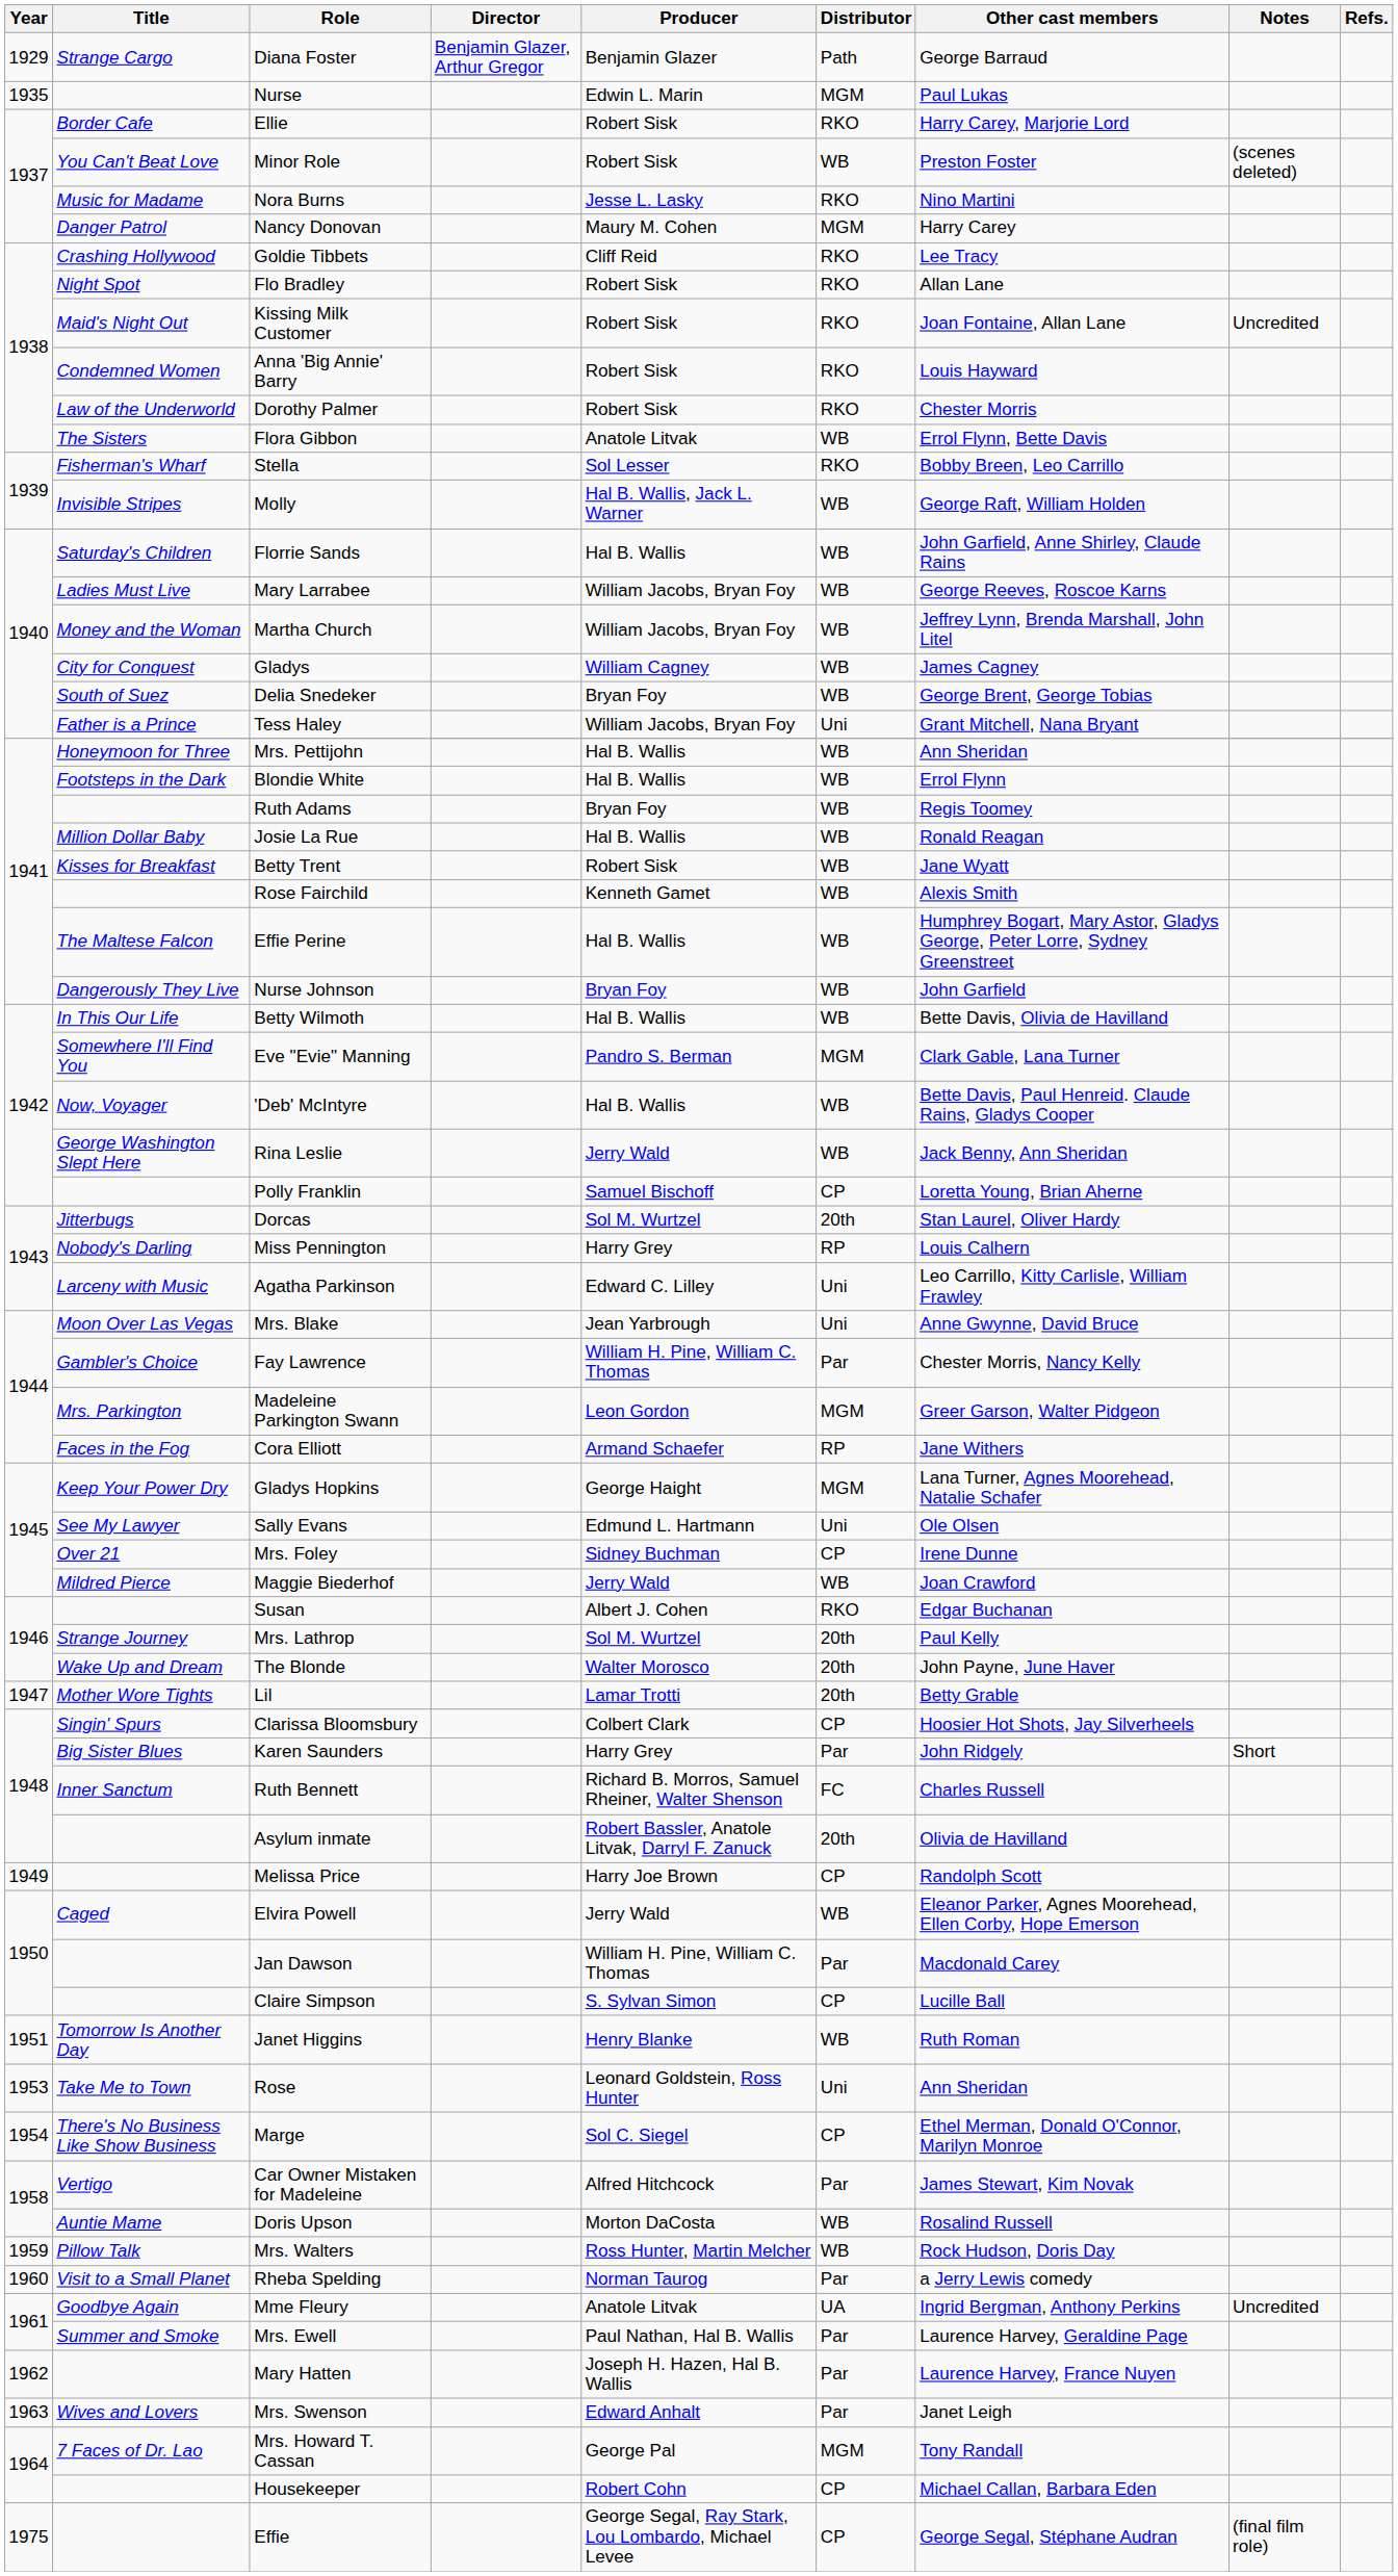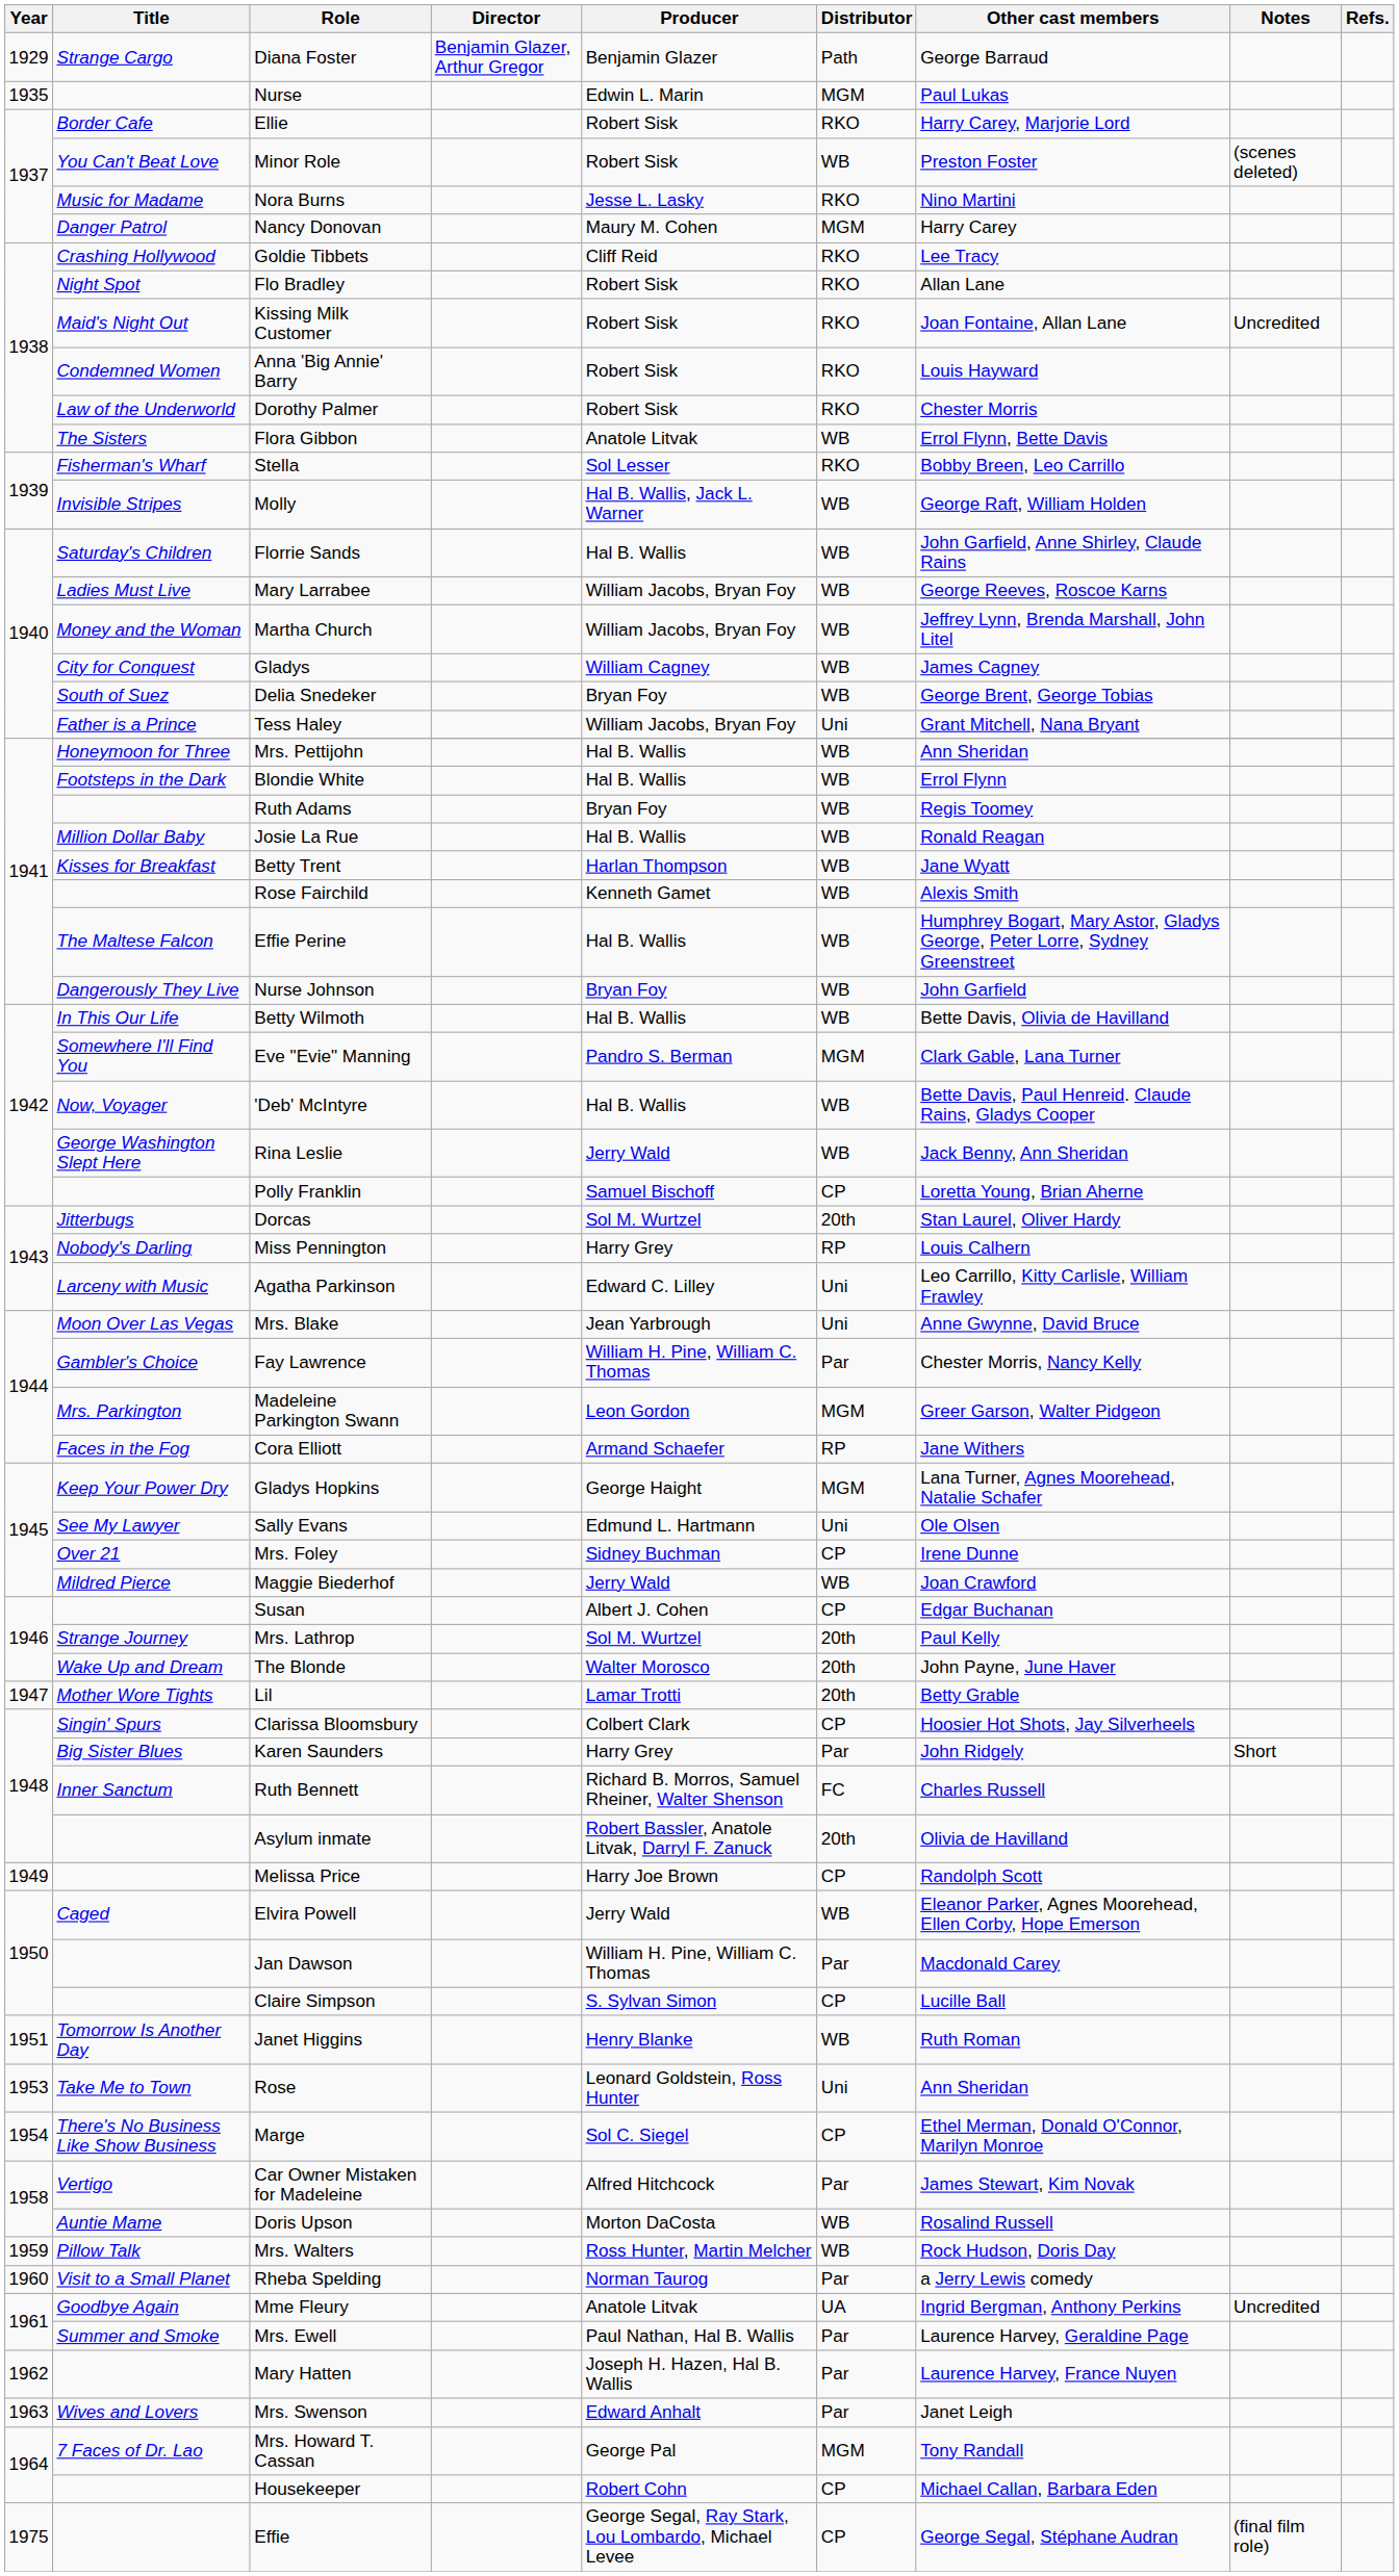Betty Trent | Producer: Robert Sisk -> Harlan Thompson
Susan | Distributor: RKO -> CP
